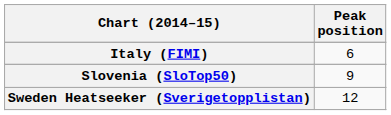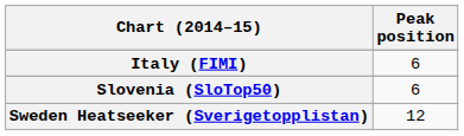Slovenia (SloTop50) | Peak position: 9 -> 6
